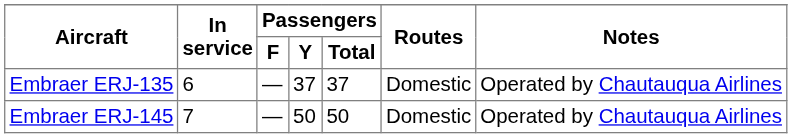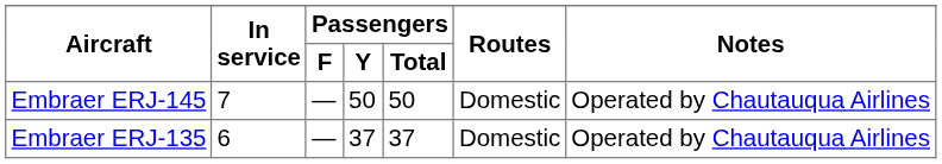rows swapped: Embraer ERJ-135 <-> Embraer ERJ-145
